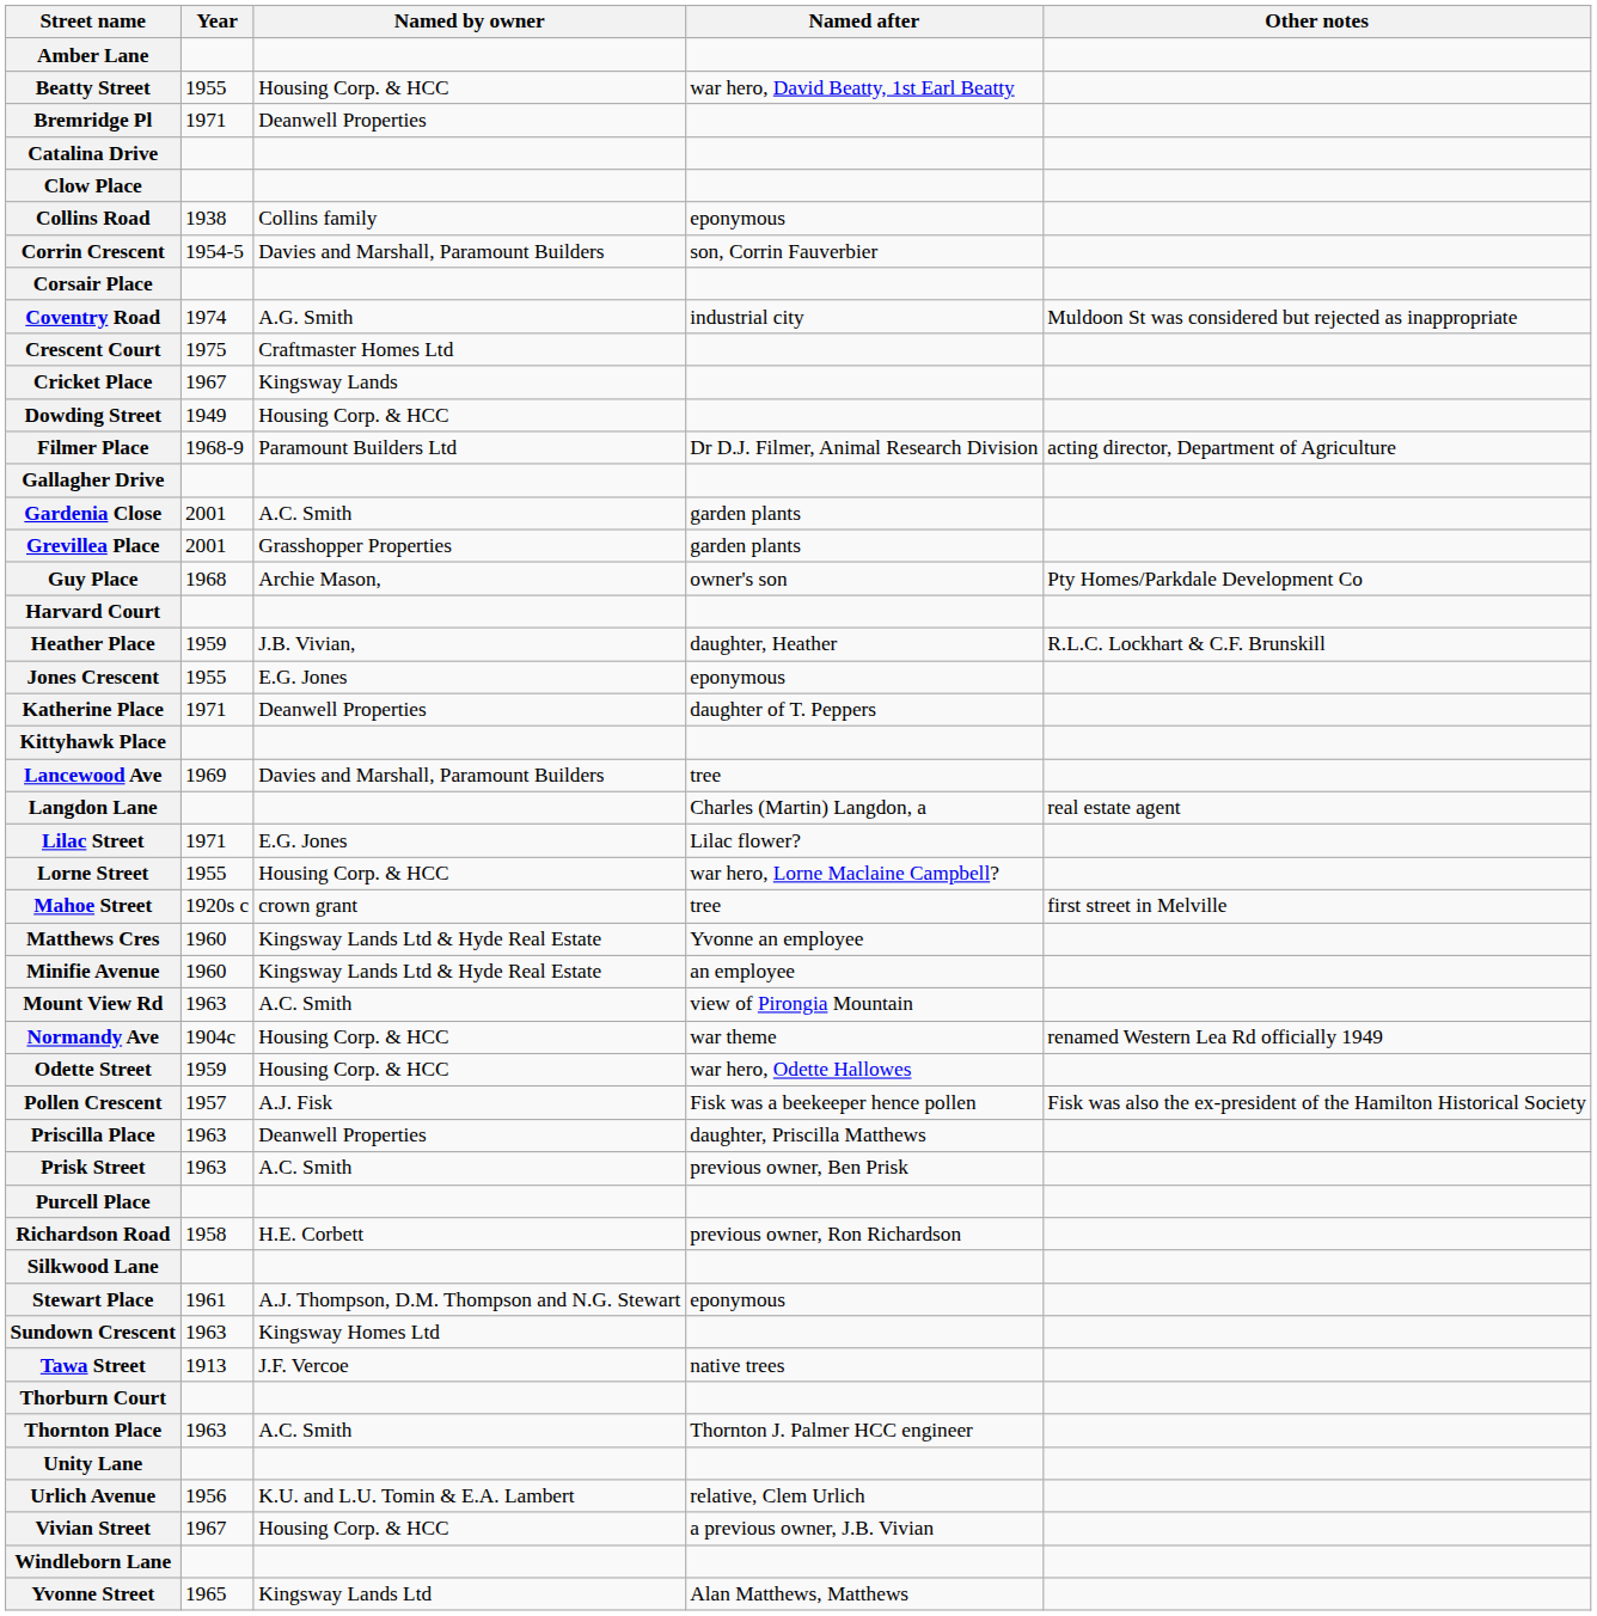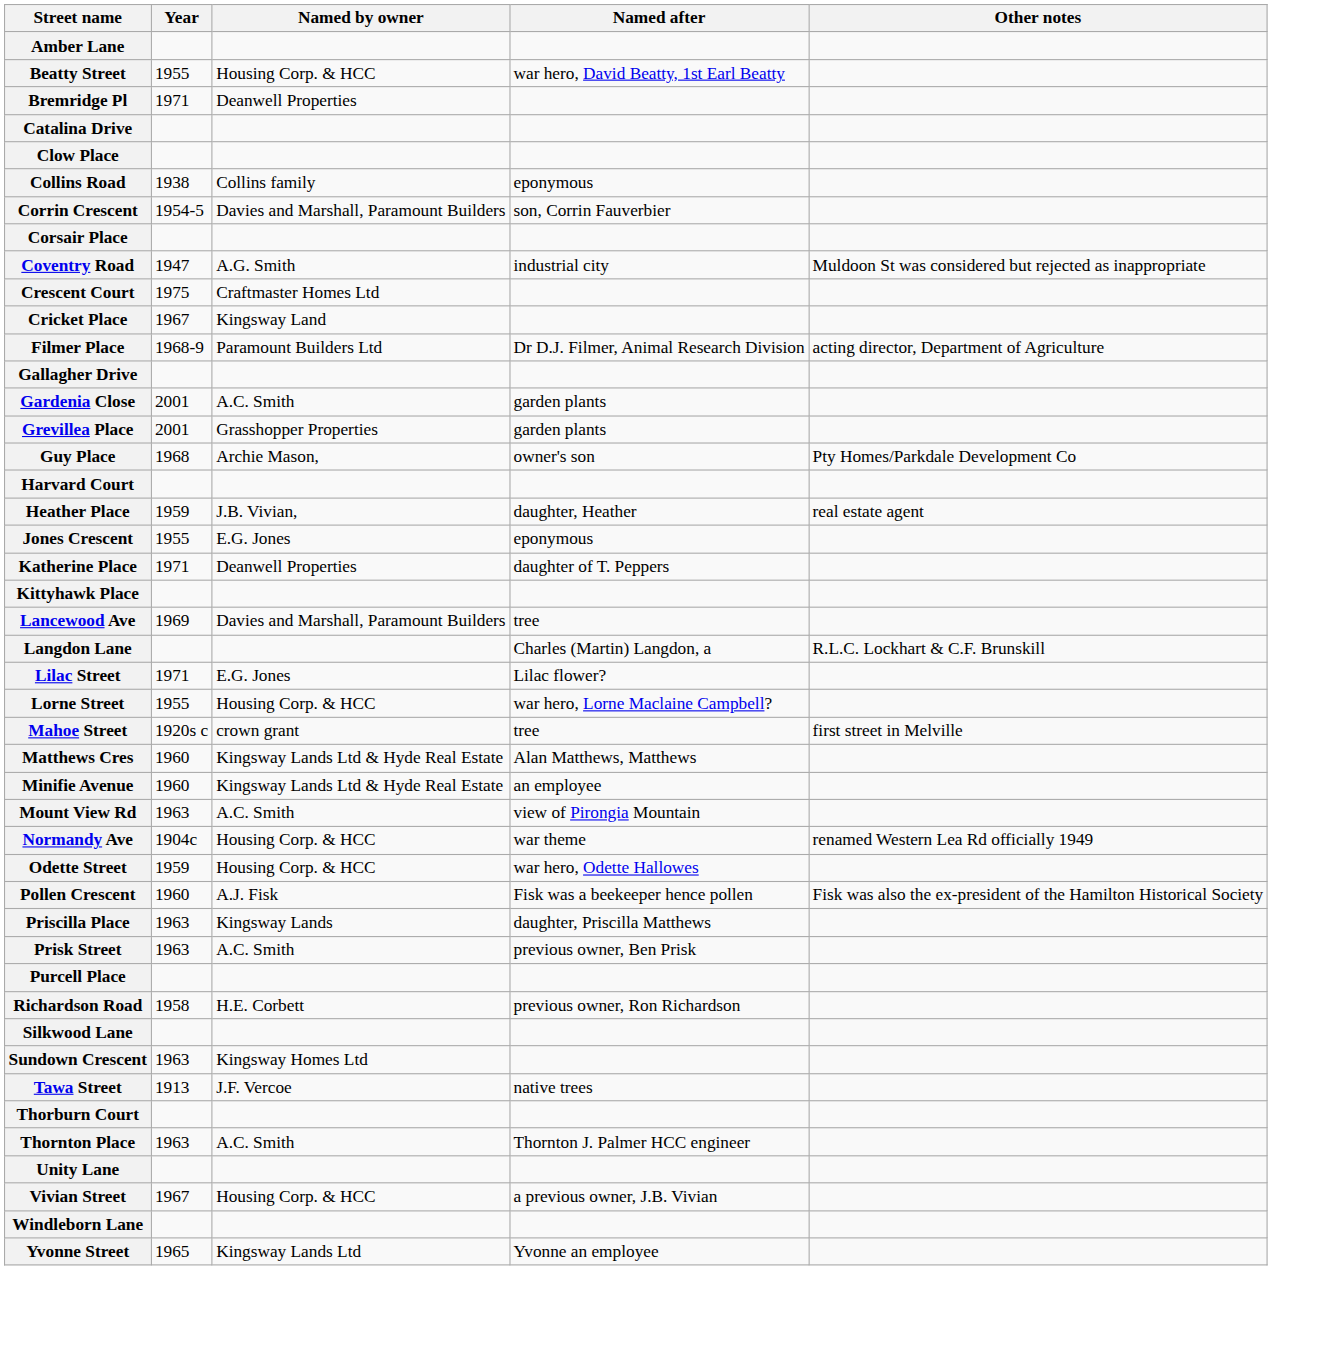Coventry Road | Year: 1974 -> 1947
Cricket Place | Named by owner: Kingsway Lands -> Kingsway Land
- row: Dowding Street | 1949 | Housing Corp. & HCC
Heather Place | Other notes: R.L.C. Lockhart & C.F. Brunskill -> real estate agent
Langdon Lane | Other notes: real estate agent -> R.L.C. Lockhart & C.F. Brunskill
Matthews Cres | Named after: Yvonne an employee -> Alan Matthews, Matthews
Pollen Crescent | Year: 1957 -> 1960
Priscilla Place | Named by owner: Deanwell Properties -> Kingsway Lands
- row: Stewart Place | 1961 | A.J. Thompson, D.M. Thompson and N.G. Stewart | eponymous
- row: Urlich Avenue | 1956 | K.U. and L.U. Tomin & E.A. Lambert | relative, Clem Urlich
Yvonne Street | Named after: Alan Matthews, Matthews -> Yvonne an employee
